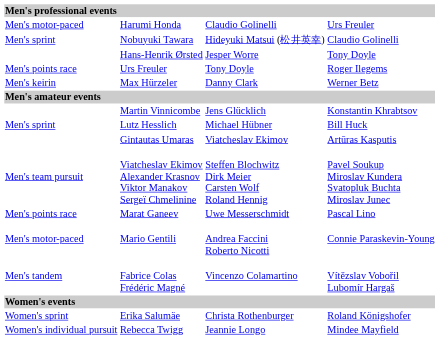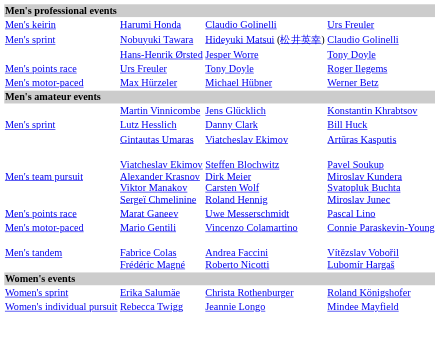Harumi Honda | column 1: Men's motor-paced -> Men's keirin
Max Hürzeler | column 1: Men's keirin -> Men's motor-paced
Max Hürzeler | column 3: Danny Clark -> Michael Hübner
Lutz Hesslich | column 3: Michael Hübner -> Danny Clark
Mario Gentili | column 3: Andrea Faccini Roberto Nicotti -> Vincenzo Colamartino
Fabrice Colas Frédéric Magné | column 3: Vincenzo Colamartino -> Andrea Faccini Roberto Nicotti
